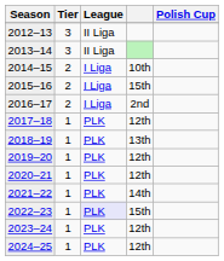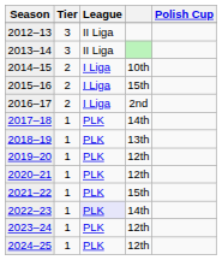2017–18 | column 4: 12th -> 14th
2021–22 | column 4: 14th -> 15th
2022–23 | column 4: 15th -> 14th
